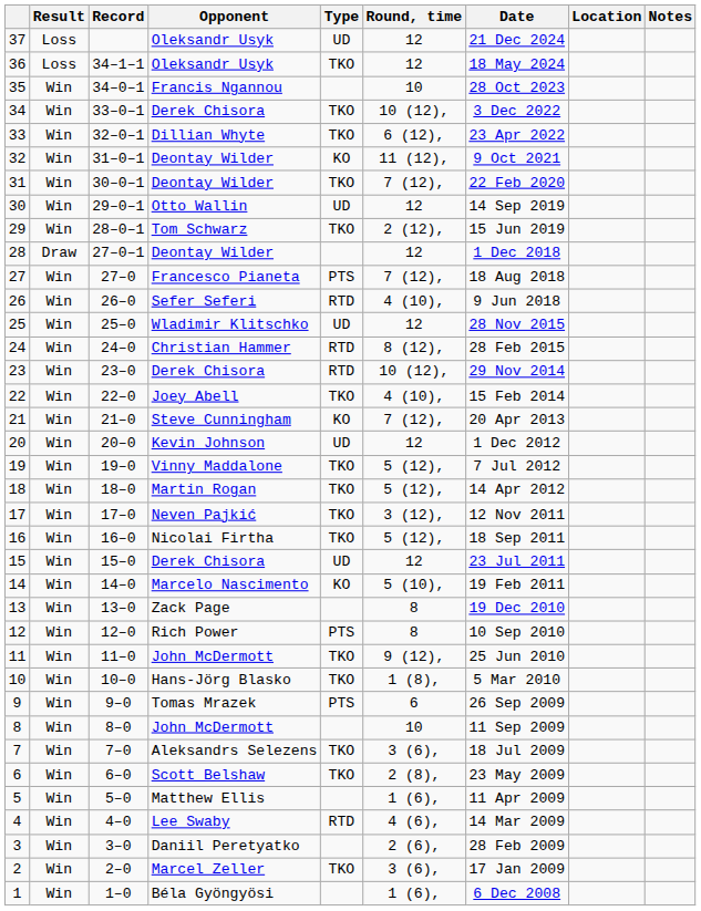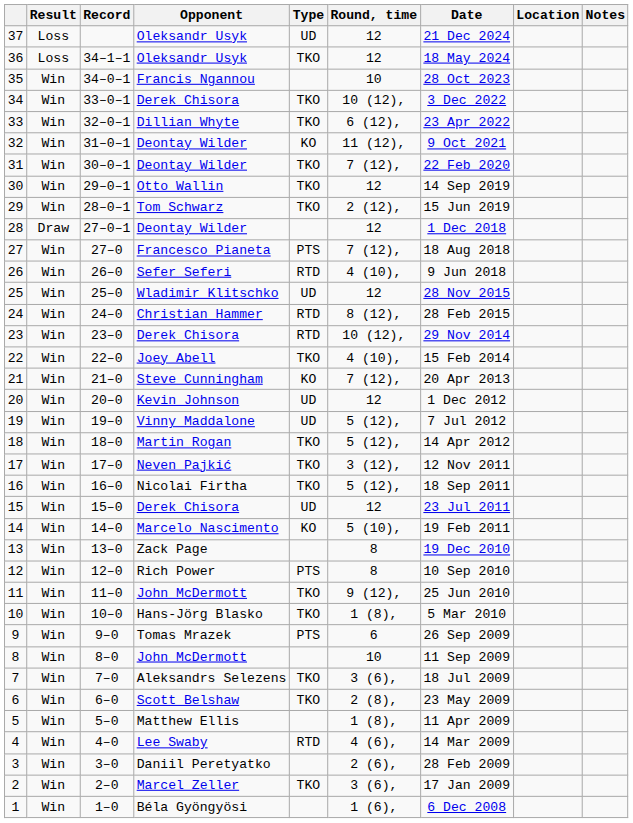30 | Type: UD -> TKO
19 | Type: TKO -> UD
5 | Round, time: 1 (6), -> 1 (8),
